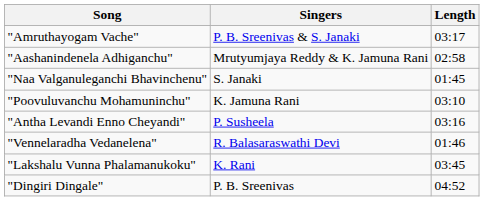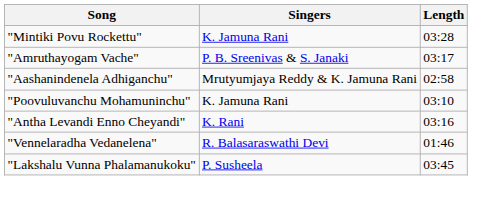+ row: "Mintiki Povu Rockettu" | K. Jamuna Rani | 03:28
- row: "Naa Valganuleganchi Bhavinchenu" | S. Janaki | 01:45
"Antha Levandi Enno Cheyandi" | Singers: P. Susheela -> K. Rani
"Lakshalu Vunna Phalamanukoku" | Singers: K. Rani -> P. Susheela
- row: "Dingiri Dingale" | P. B. Sreenivas | 04:52
